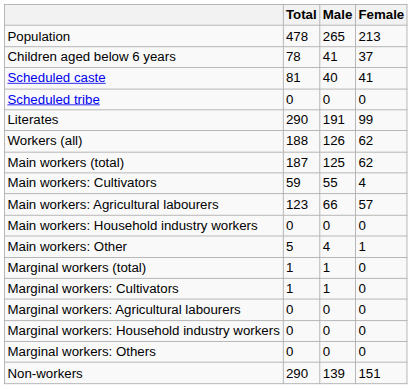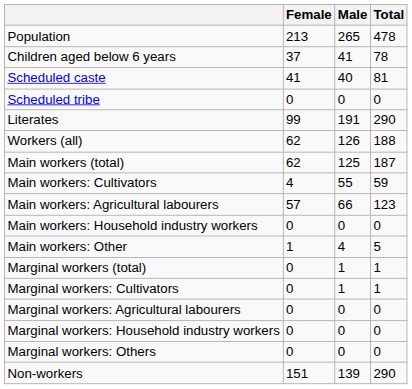columns swapped: Total <-> Female
